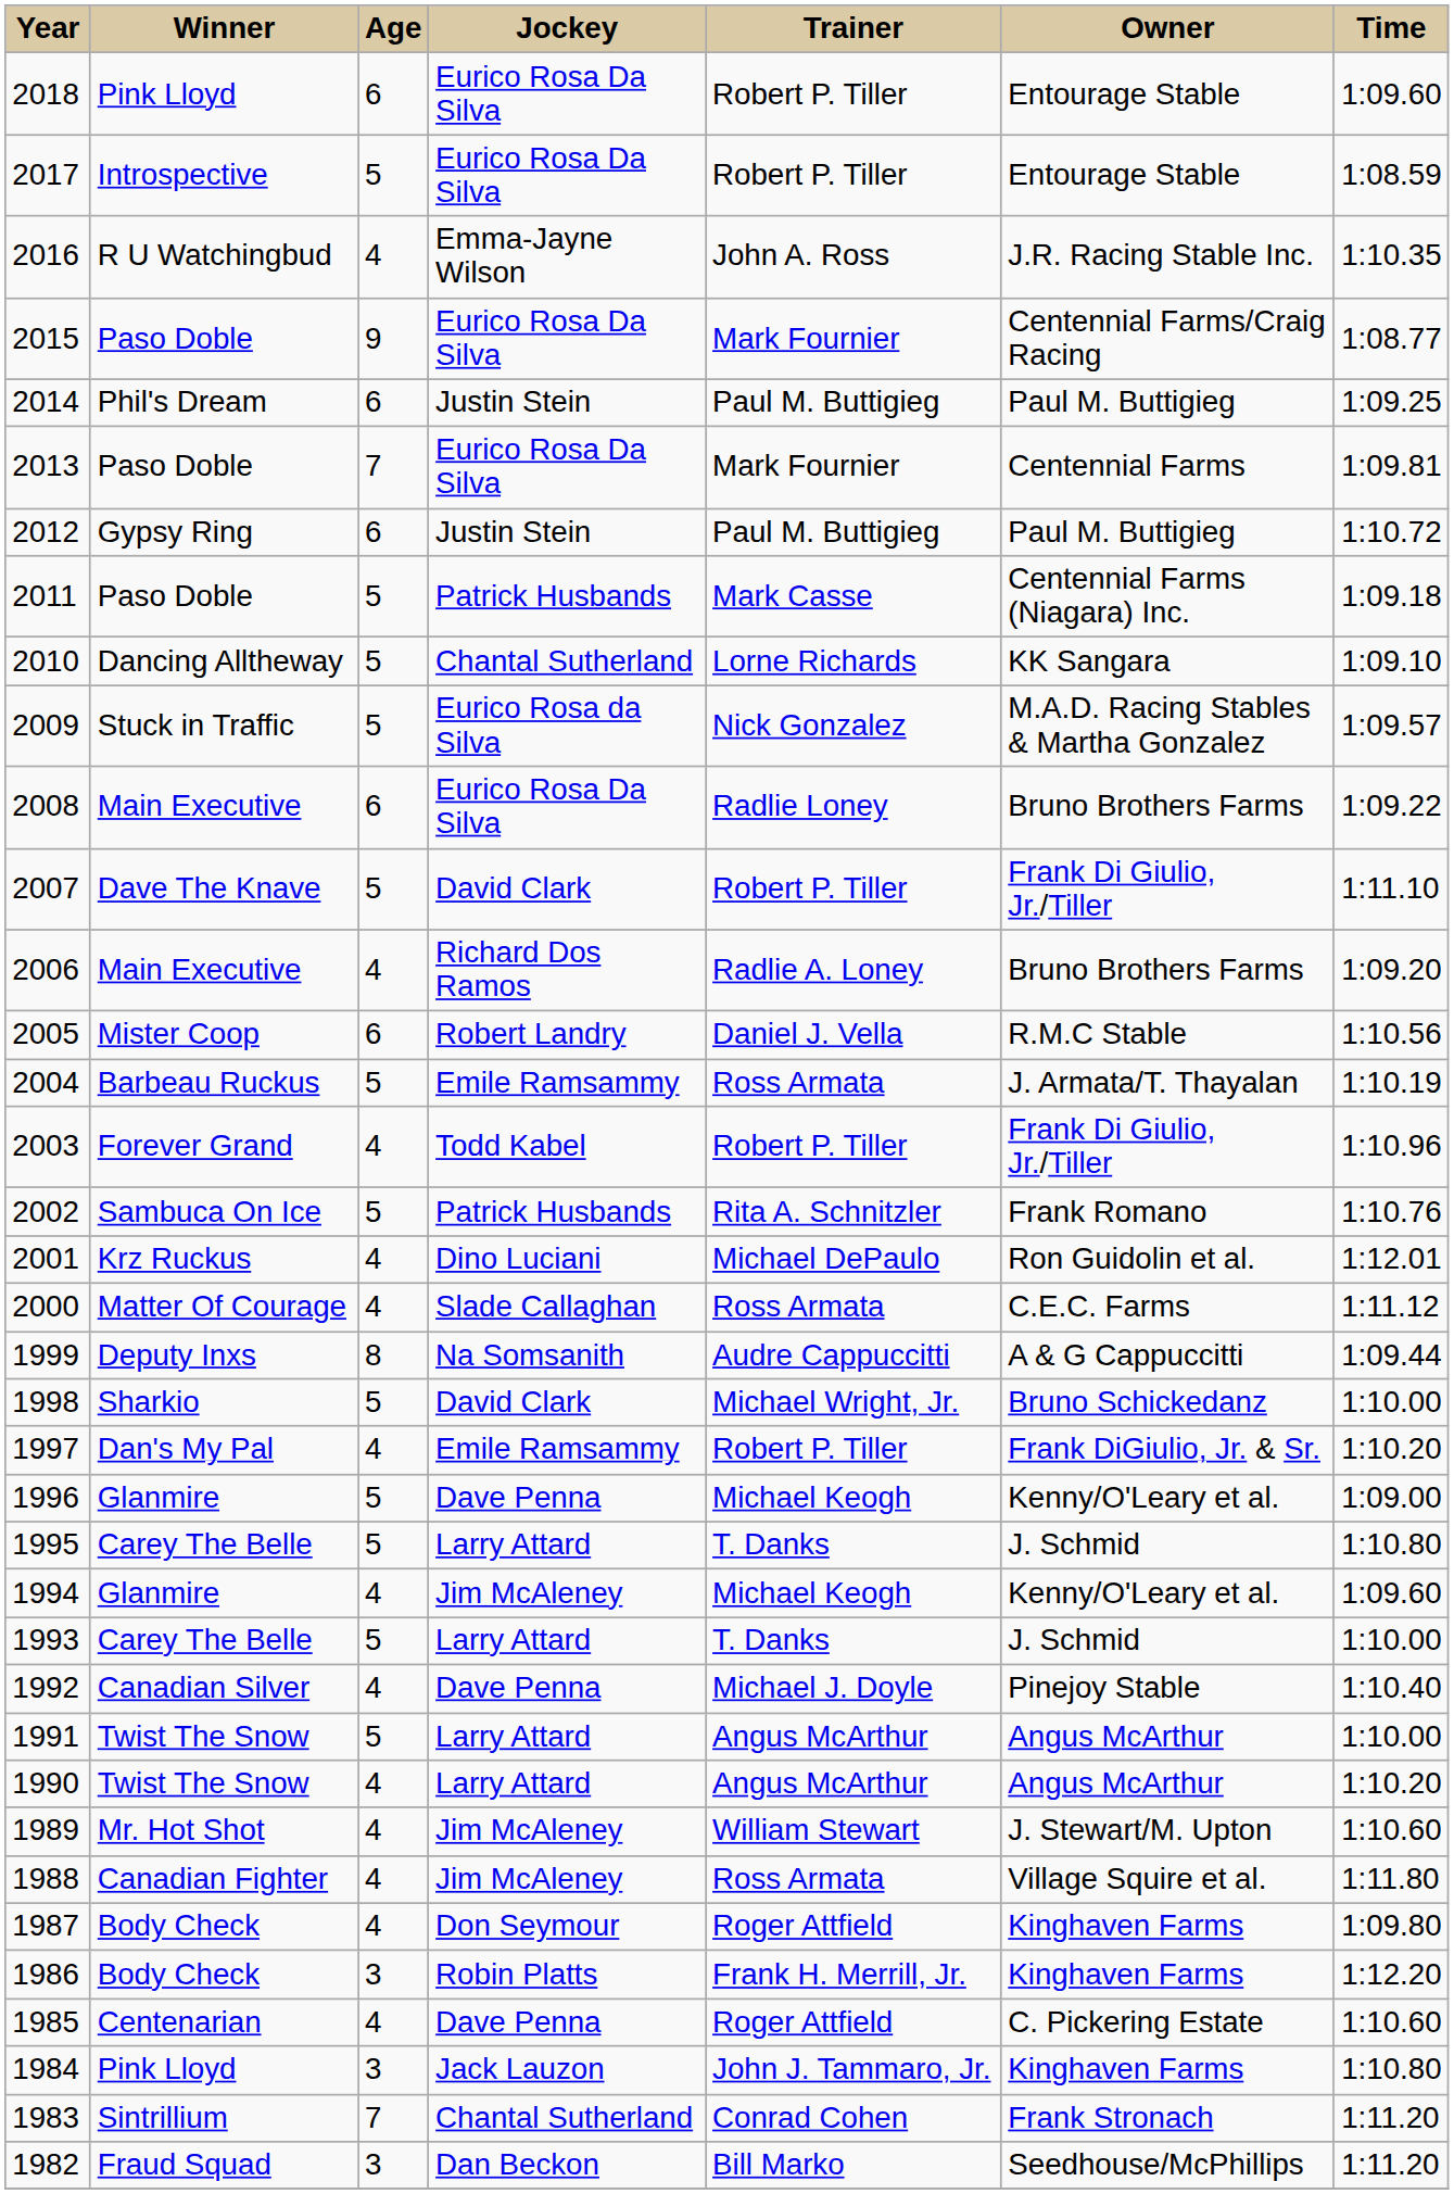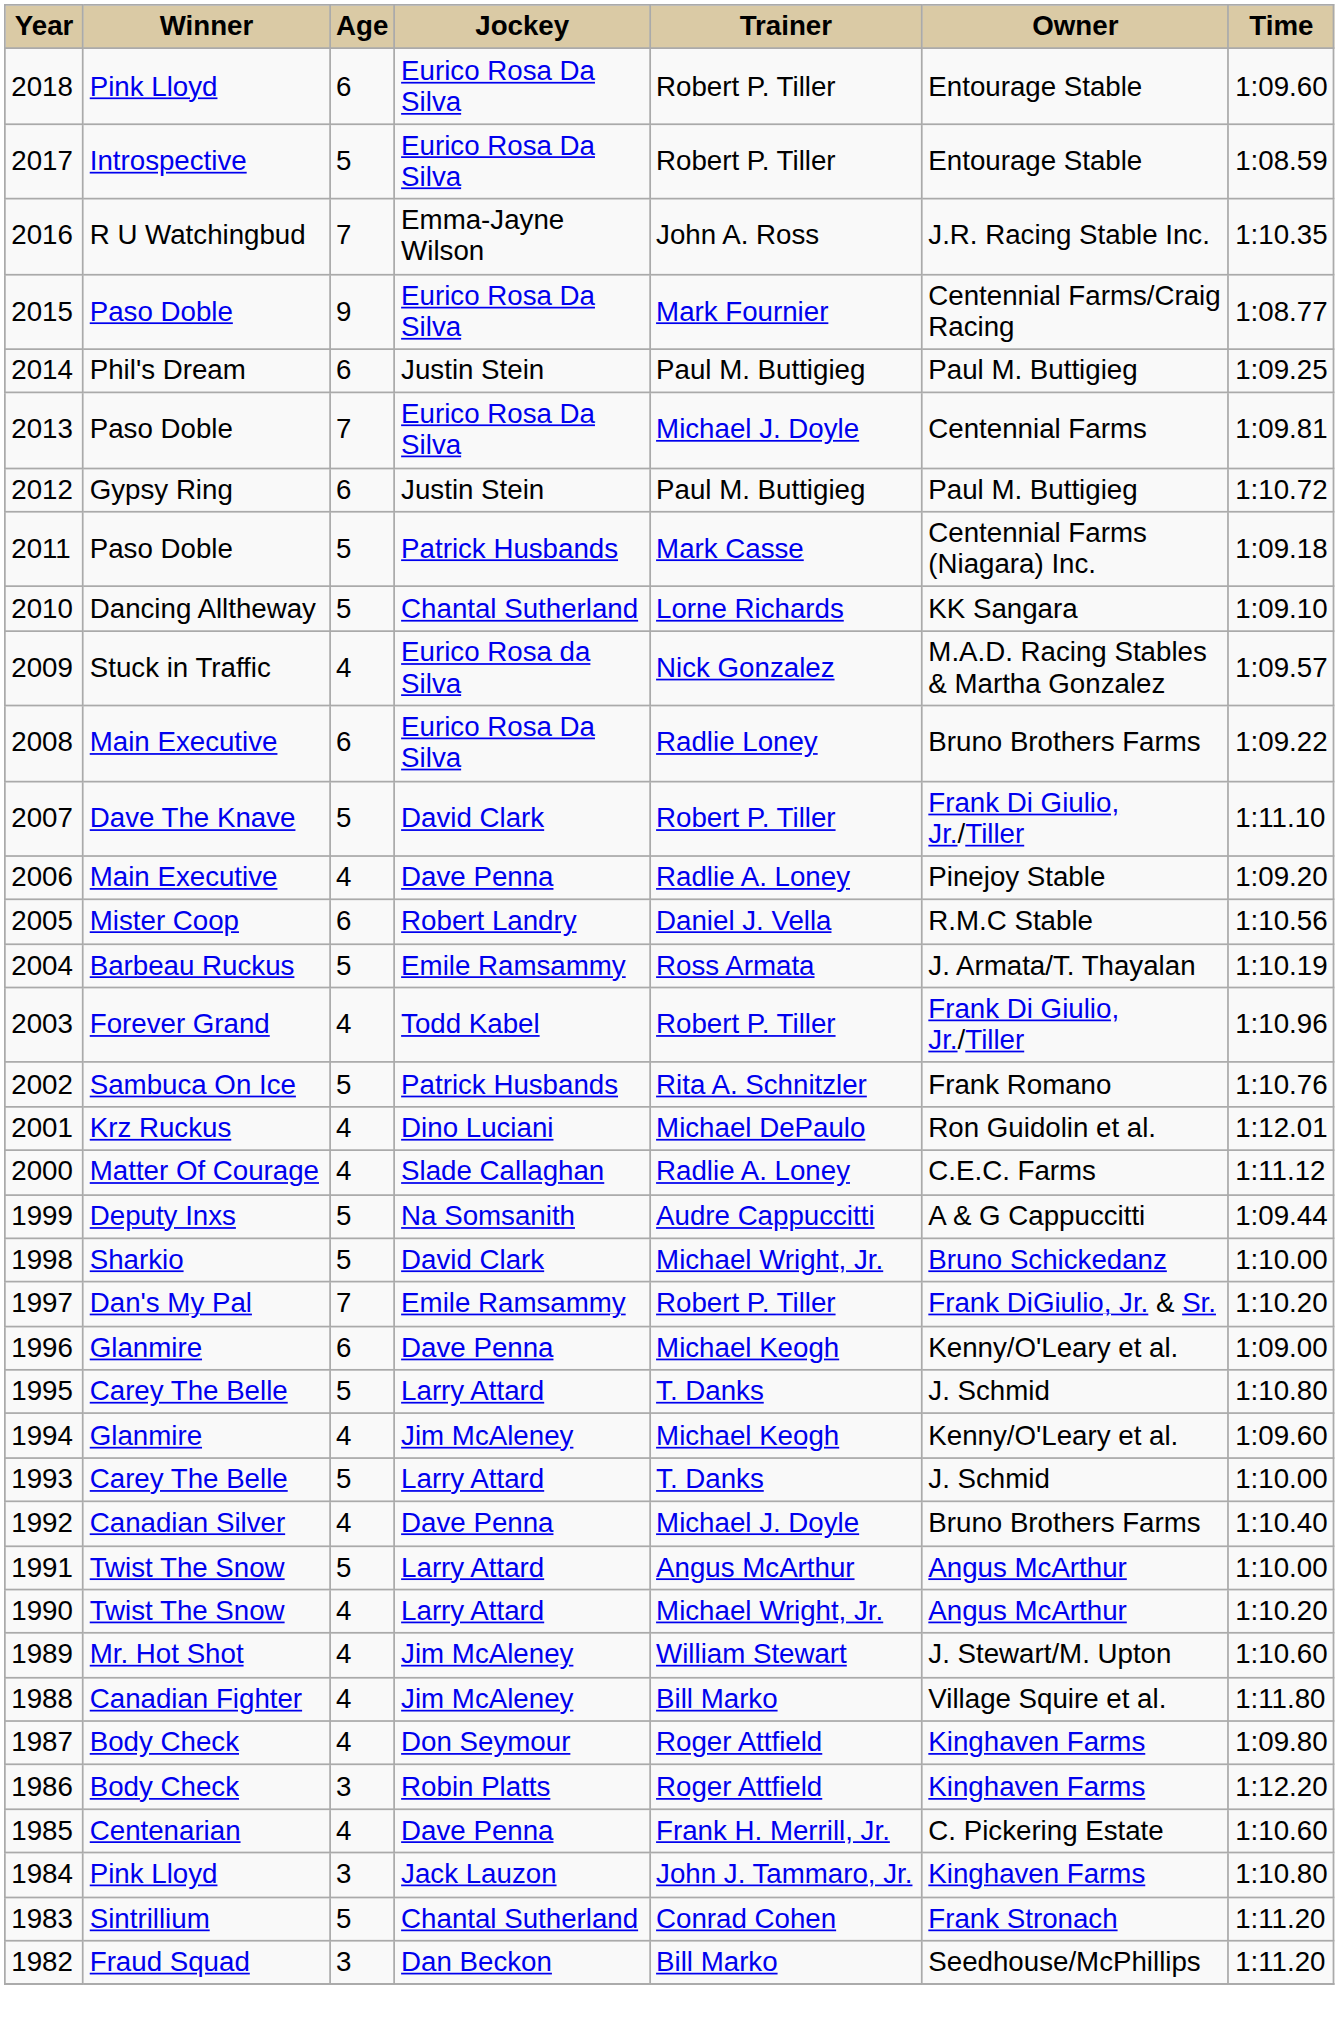2016 | Age: 4 -> 7
2013 | Trainer: Mark Fournier -> Michael J. Doyle
2009 | Age: 5 -> 4
2006 | Jockey: Richard Dos Ramos -> Dave Penna
2006 | Owner: Bruno Brothers Farms -> Pinejoy Stable
2000 | Trainer: Ross Armata -> Radlie A. Loney
1999 | Age: 8 -> 5
1997 | Age: 4 -> 7
1996 | Age: 5 -> 6
1992 | Owner: Pinejoy Stable -> Bruno Brothers Farms
1990 | Trainer: Angus McArthur -> Michael Wright, Jr.
1988 | Trainer: Ross Armata -> Bill Marko
1986 | Trainer: Frank H. Merrill, Jr. -> Roger Attfield
1985 | Trainer: Roger Attfield -> Frank H. Merrill, Jr.
1983 | Age: 7 -> 5
